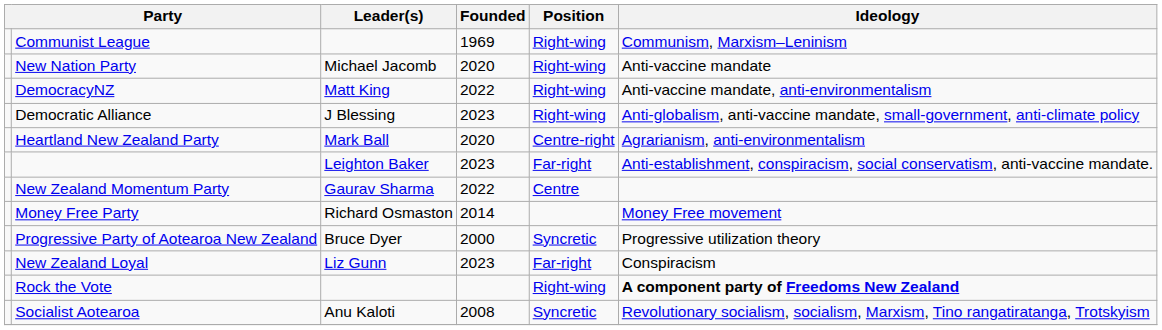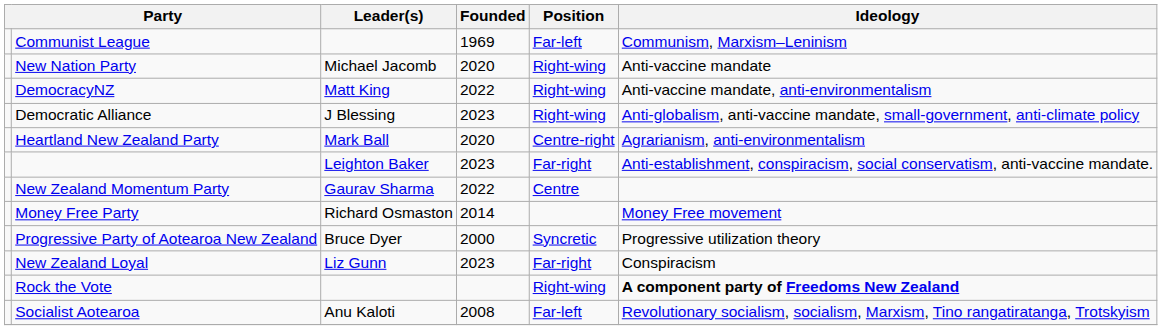Communist League | Position: Right-wing -> Far-left
Socialist Aotearoa | Position: Syncretic -> Far-left
